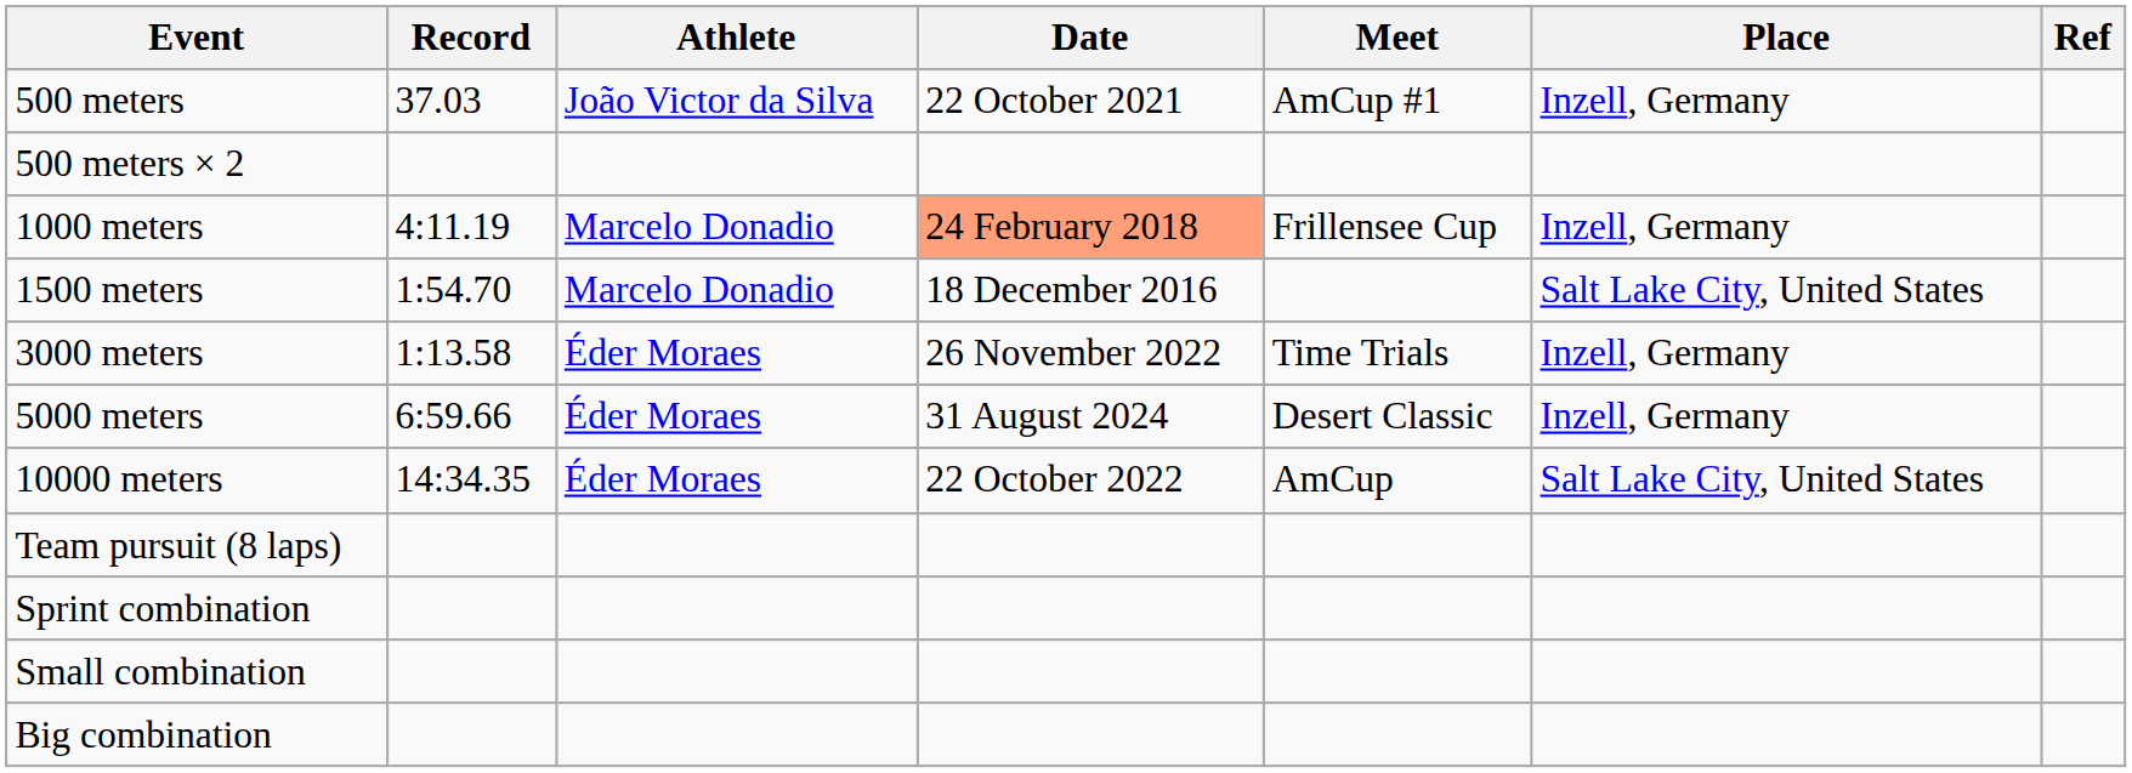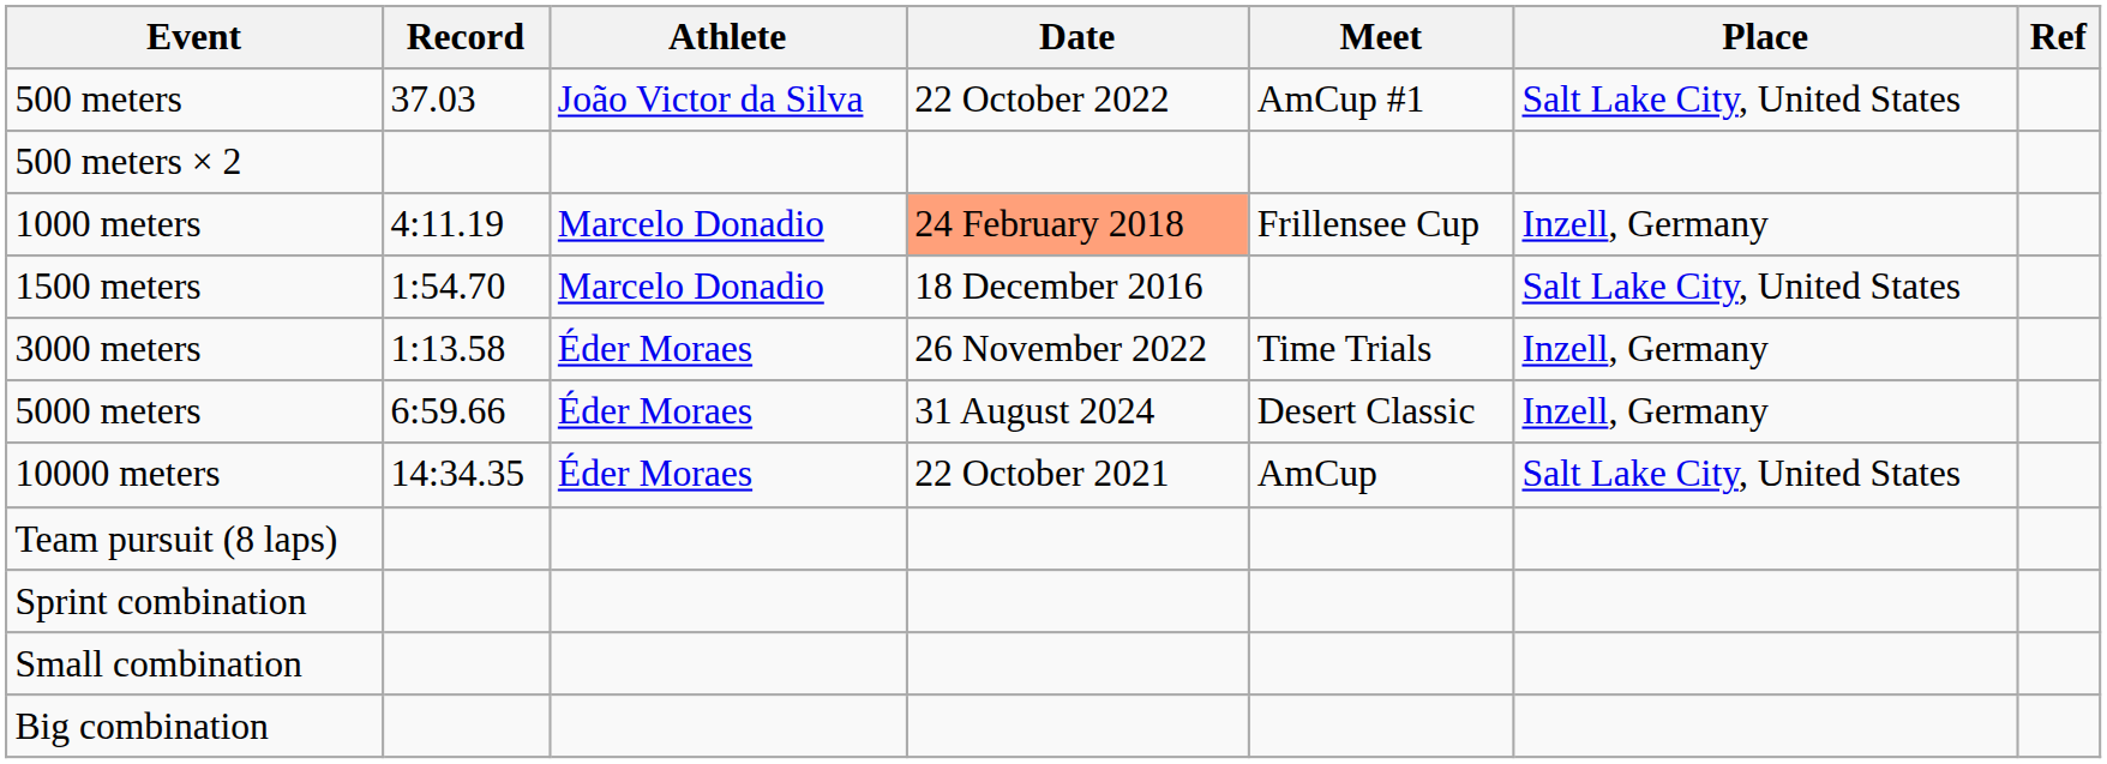500 meters | Date: 22 October 2021 -> 22 October 2022
500 meters | Place: Inzell, Germany -> Salt Lake City, United States
10000 meters | Date: 22 October 2022 -> 22 October 2021
